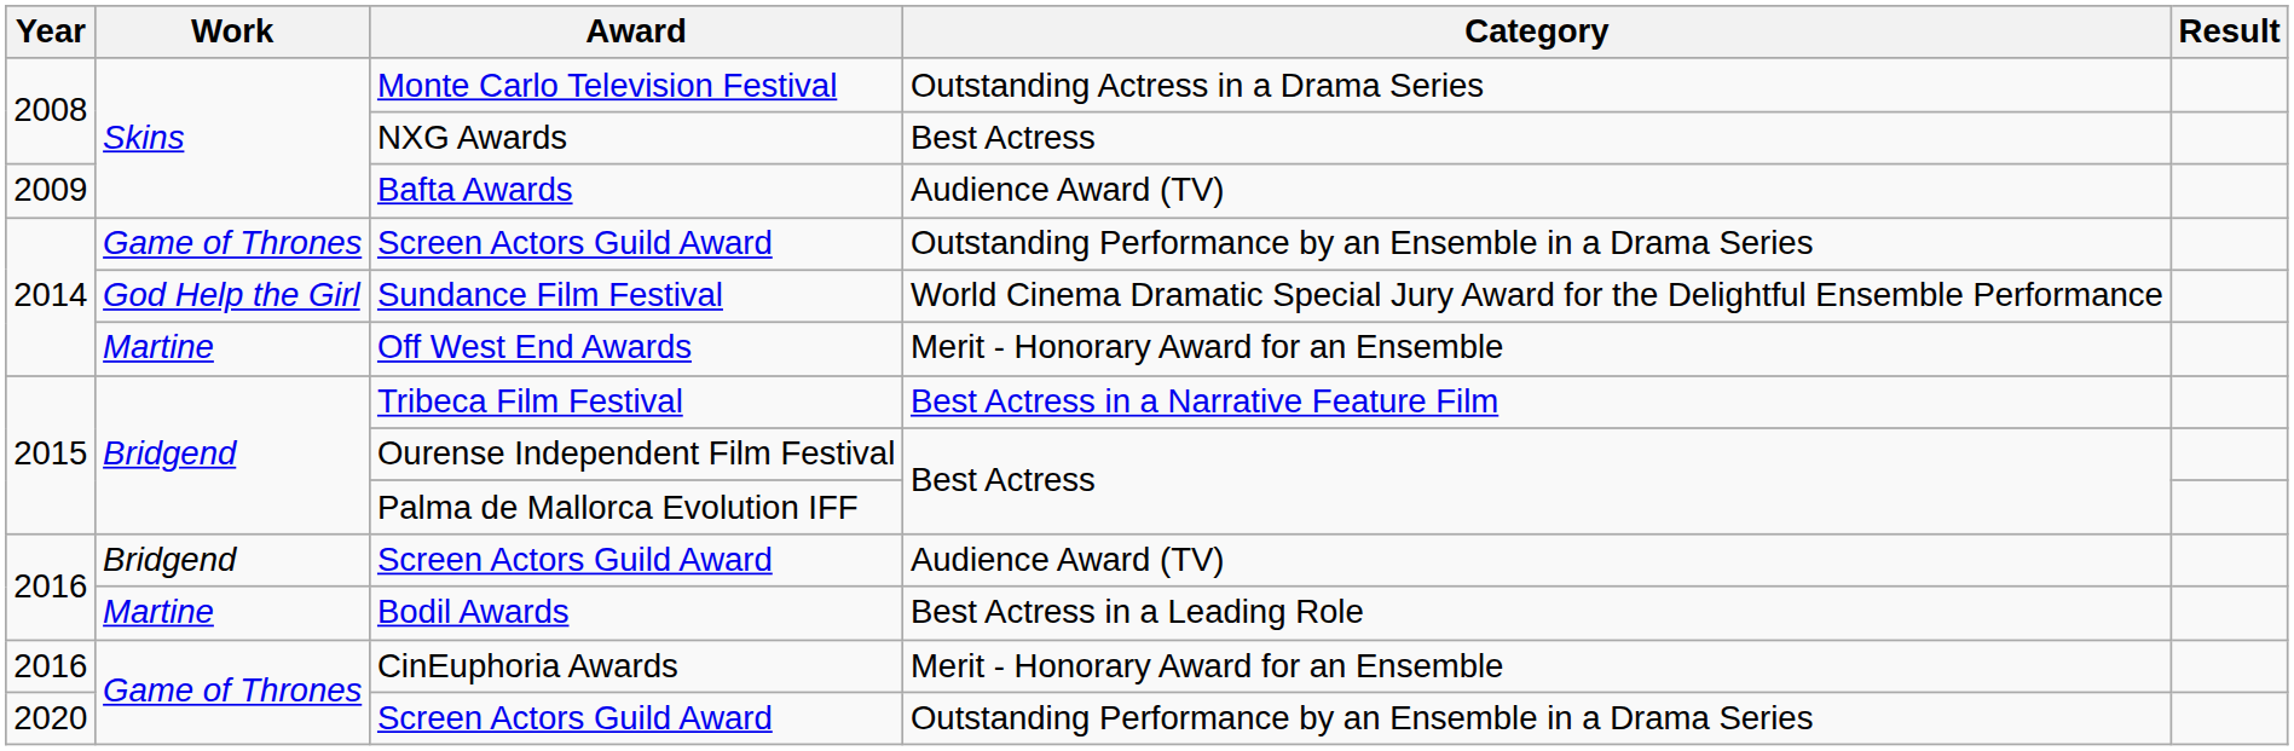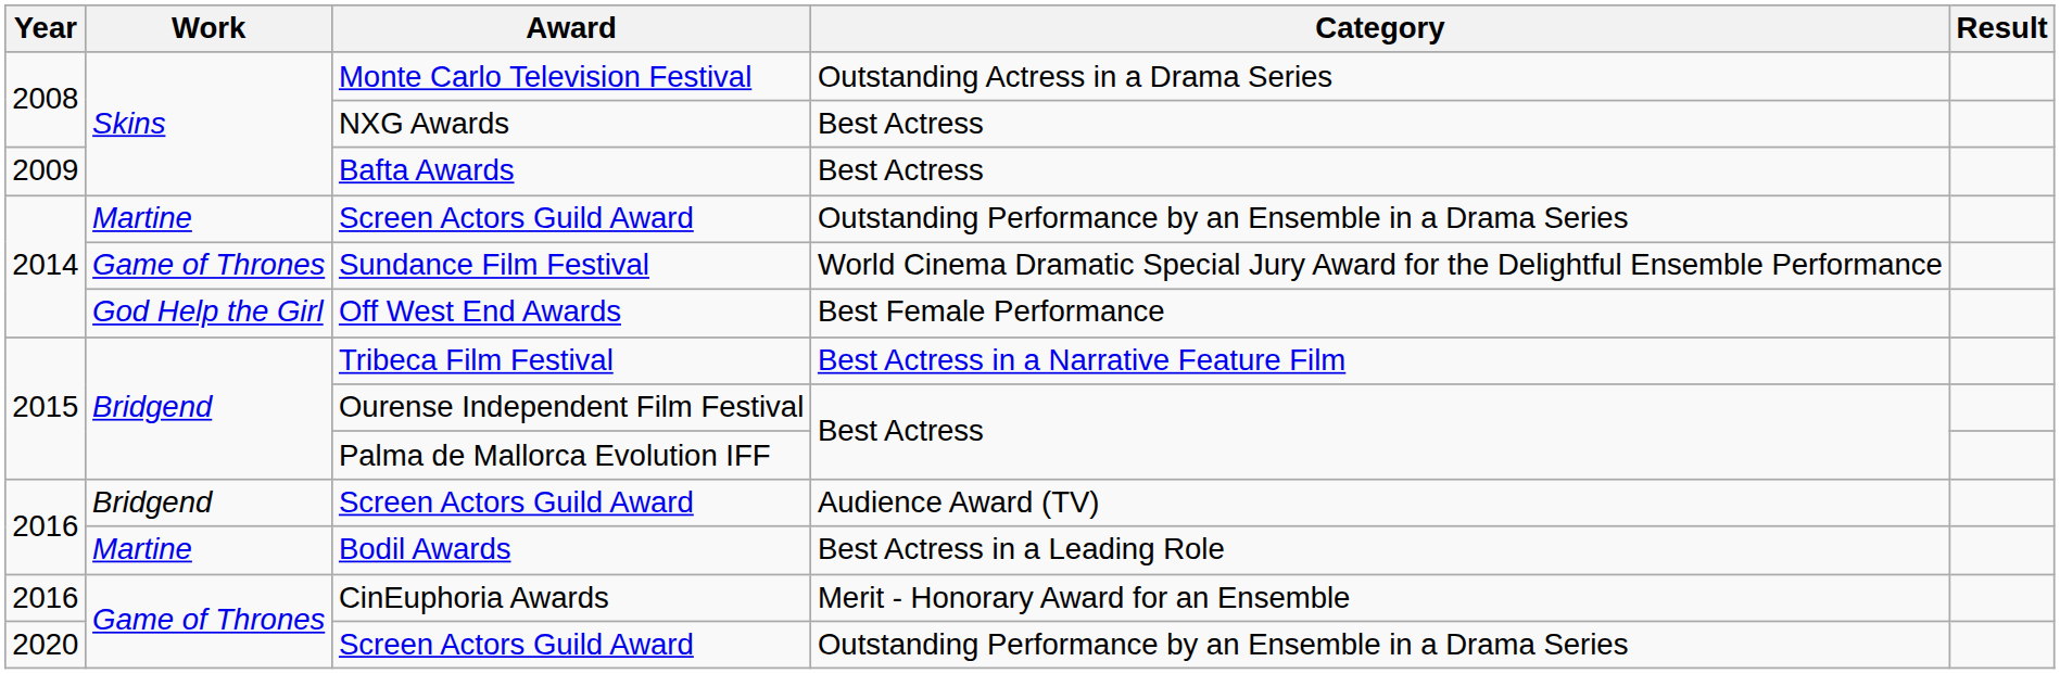Bafta Awards | Category: Audience Award (TV) -> Best Actress
2014 / Screen Actors Guild Award | Work: Game of Thrones -> Martine
Sundance Film Festival | Work: God Help the Girl -> Game of Thrones
Off West End Awards | Work: Martine -> God Help the Girl
Off West End Awards | Category: Merit - Honorary Award for an Ensemble -> Best Female Performance
